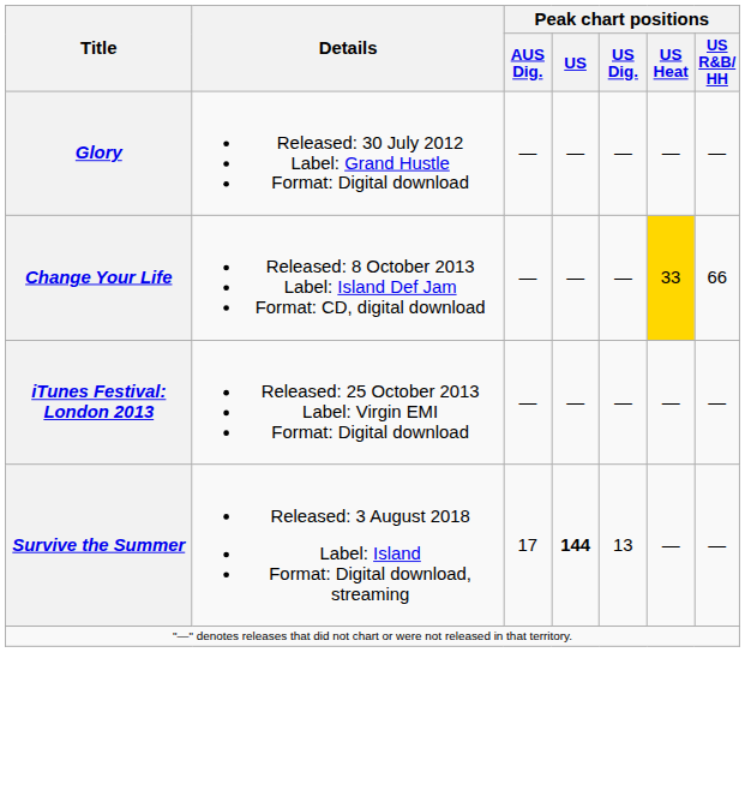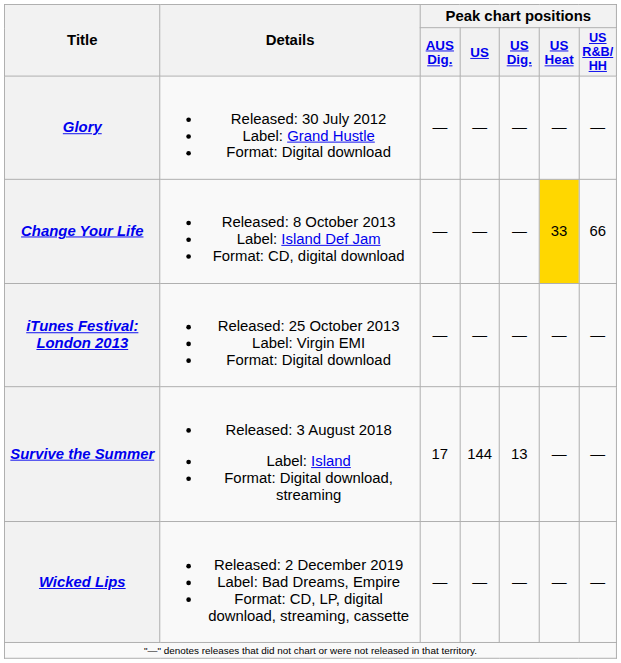Survive the Summer | Peak chart positions / US: bold -> normal
+ row: Wicked Lips | Released: 2 December 2019 Label: Bad Dreams, Empire Format: CD, LP, digital download, streaming, cassette | — | — | — | — | —
